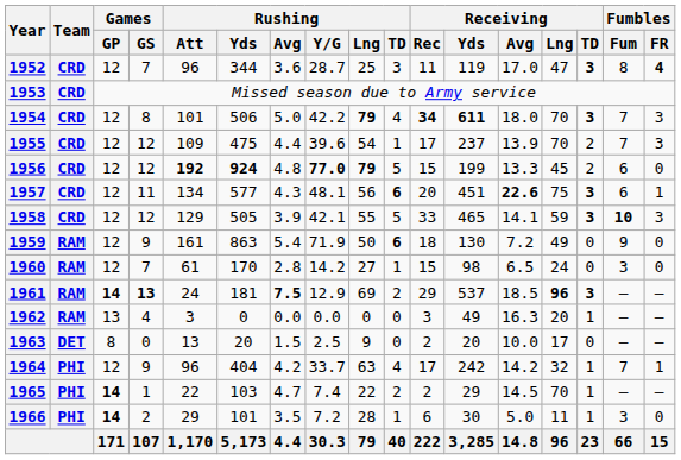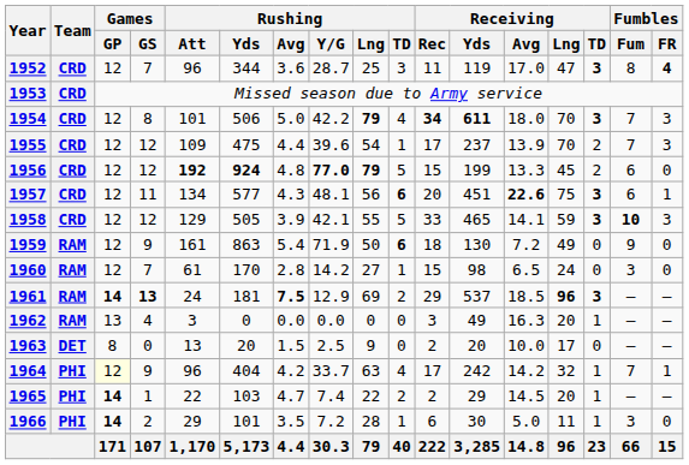1964 | Games / GP: no background -> lightyellow background
1965 | Receiving / Lng: 70 -> 20
